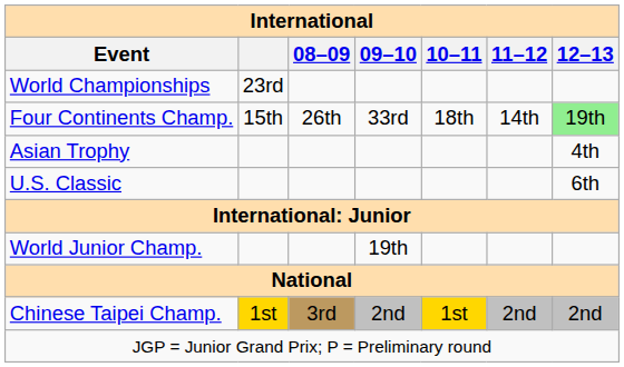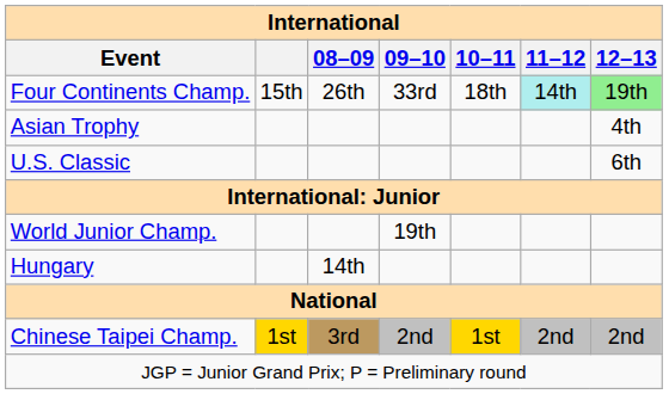- row: World Championships | 23rd
Four Continents Champ. | 11–12: no background -> paleturquoise background
+ row: Hungary | 14th
